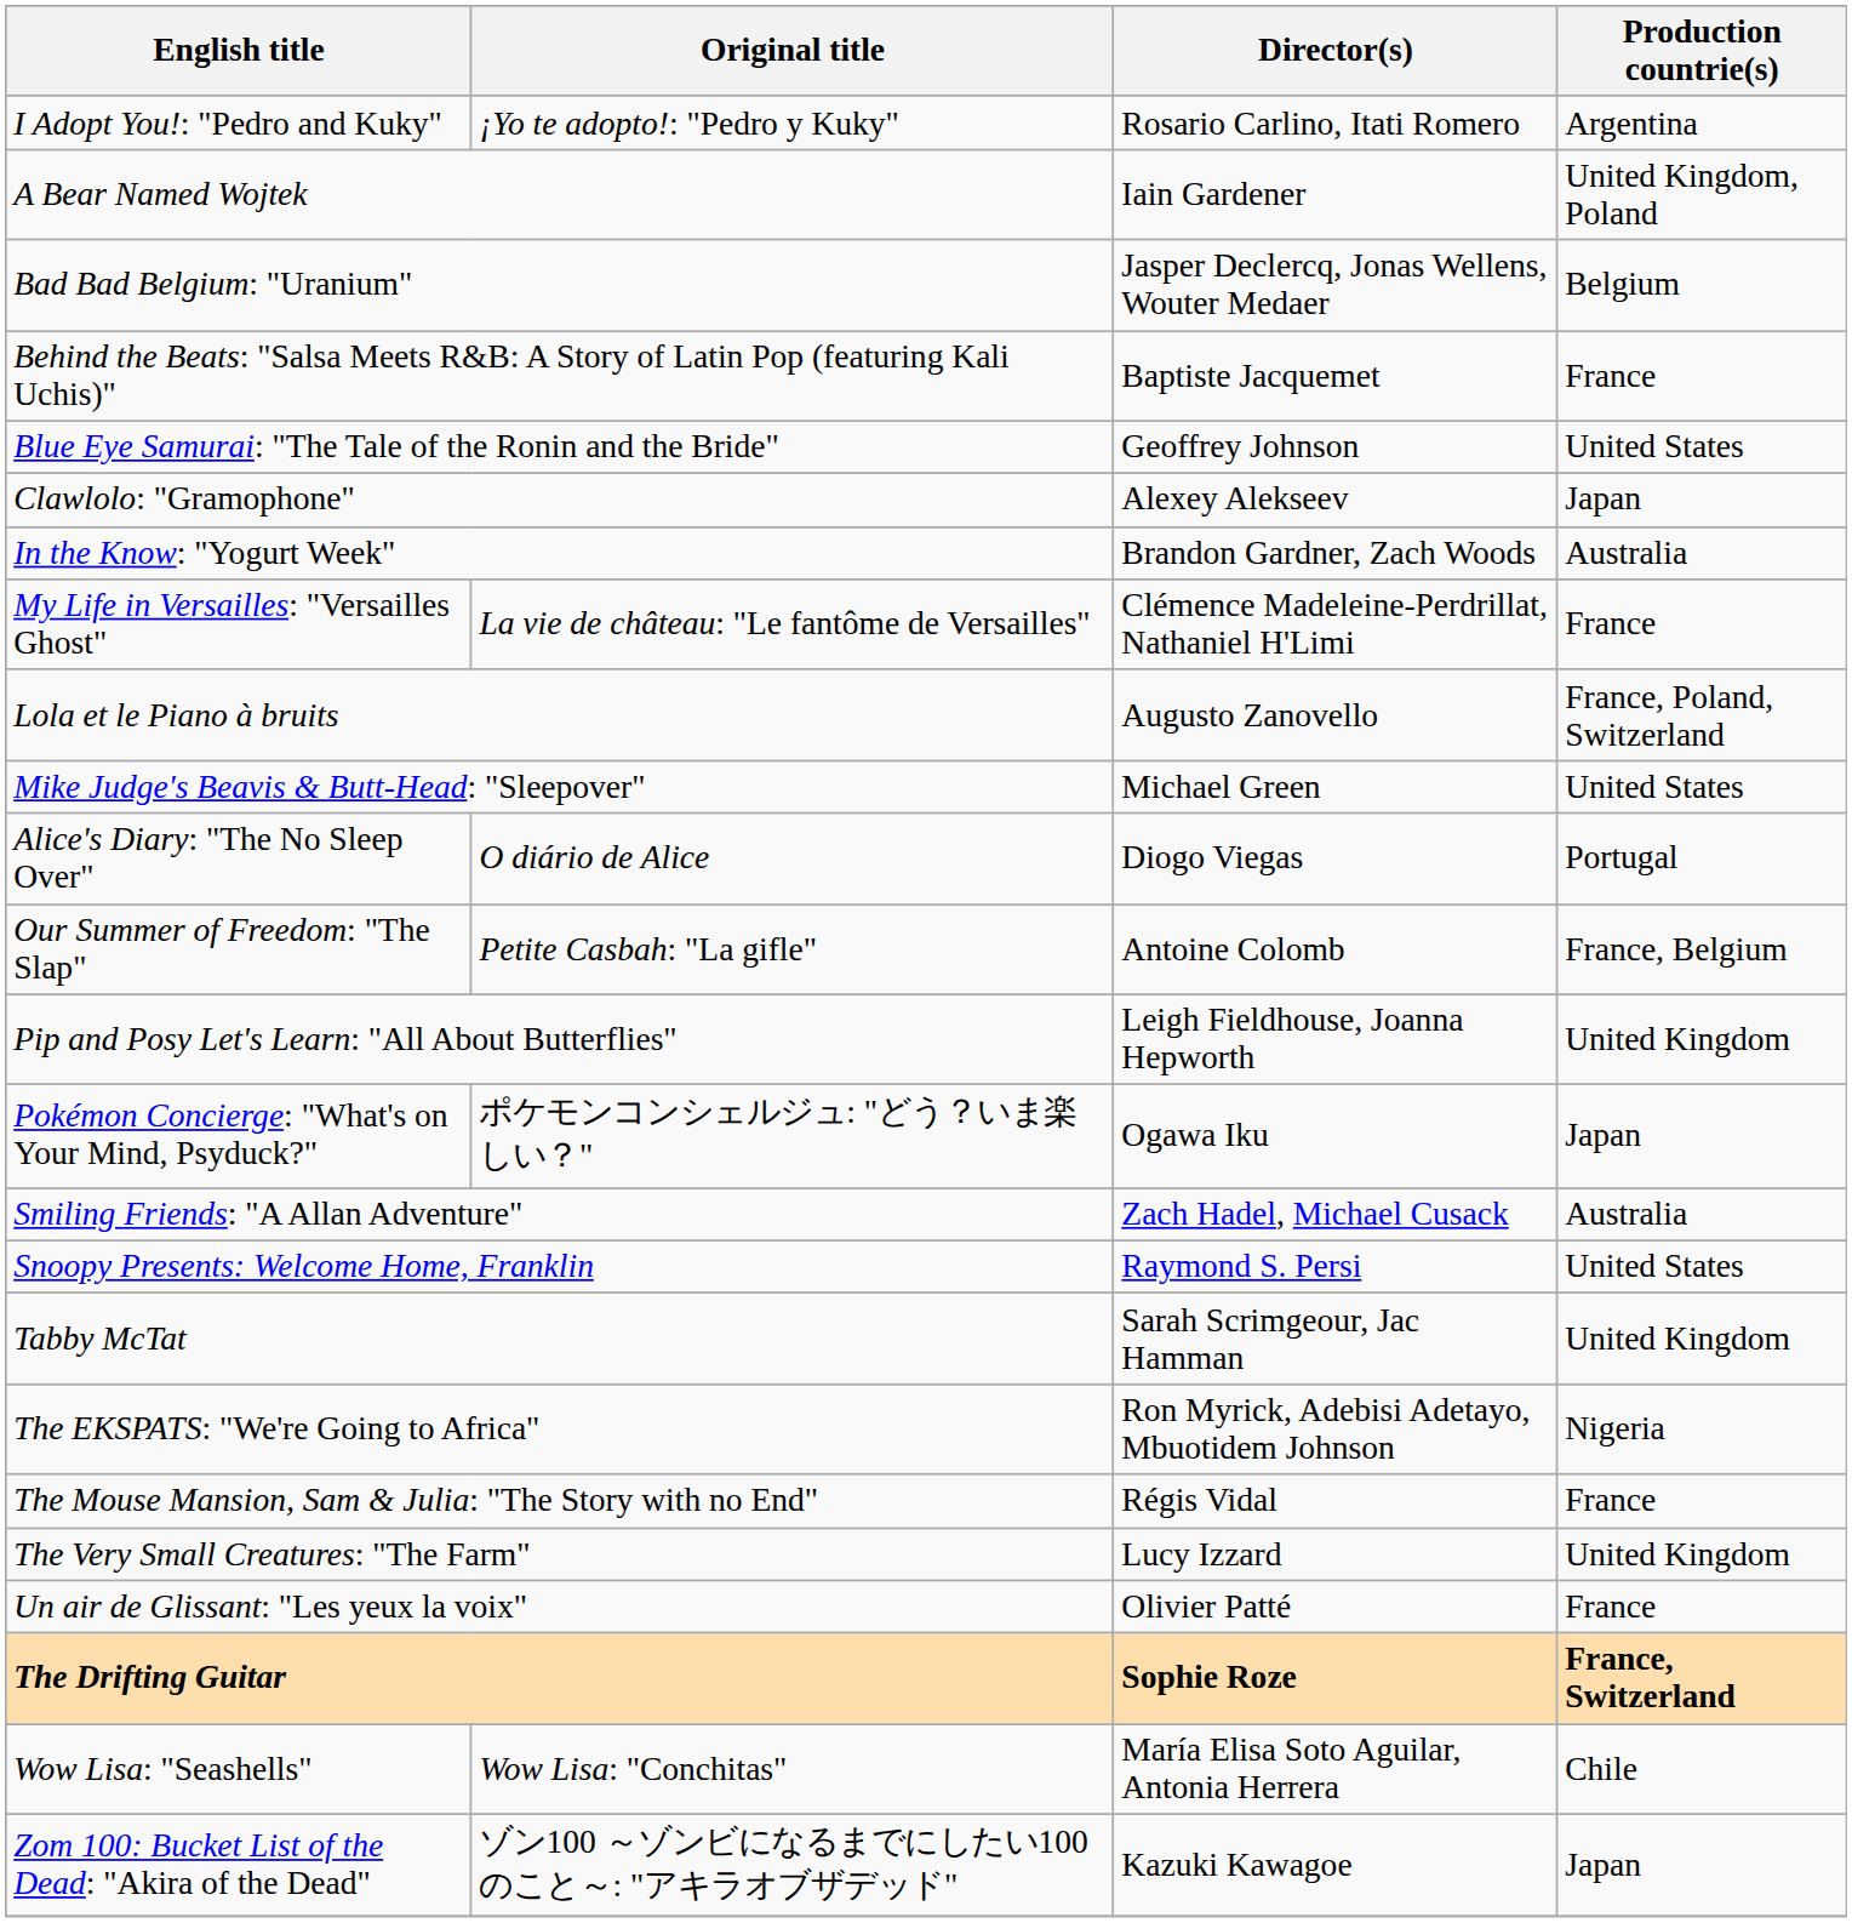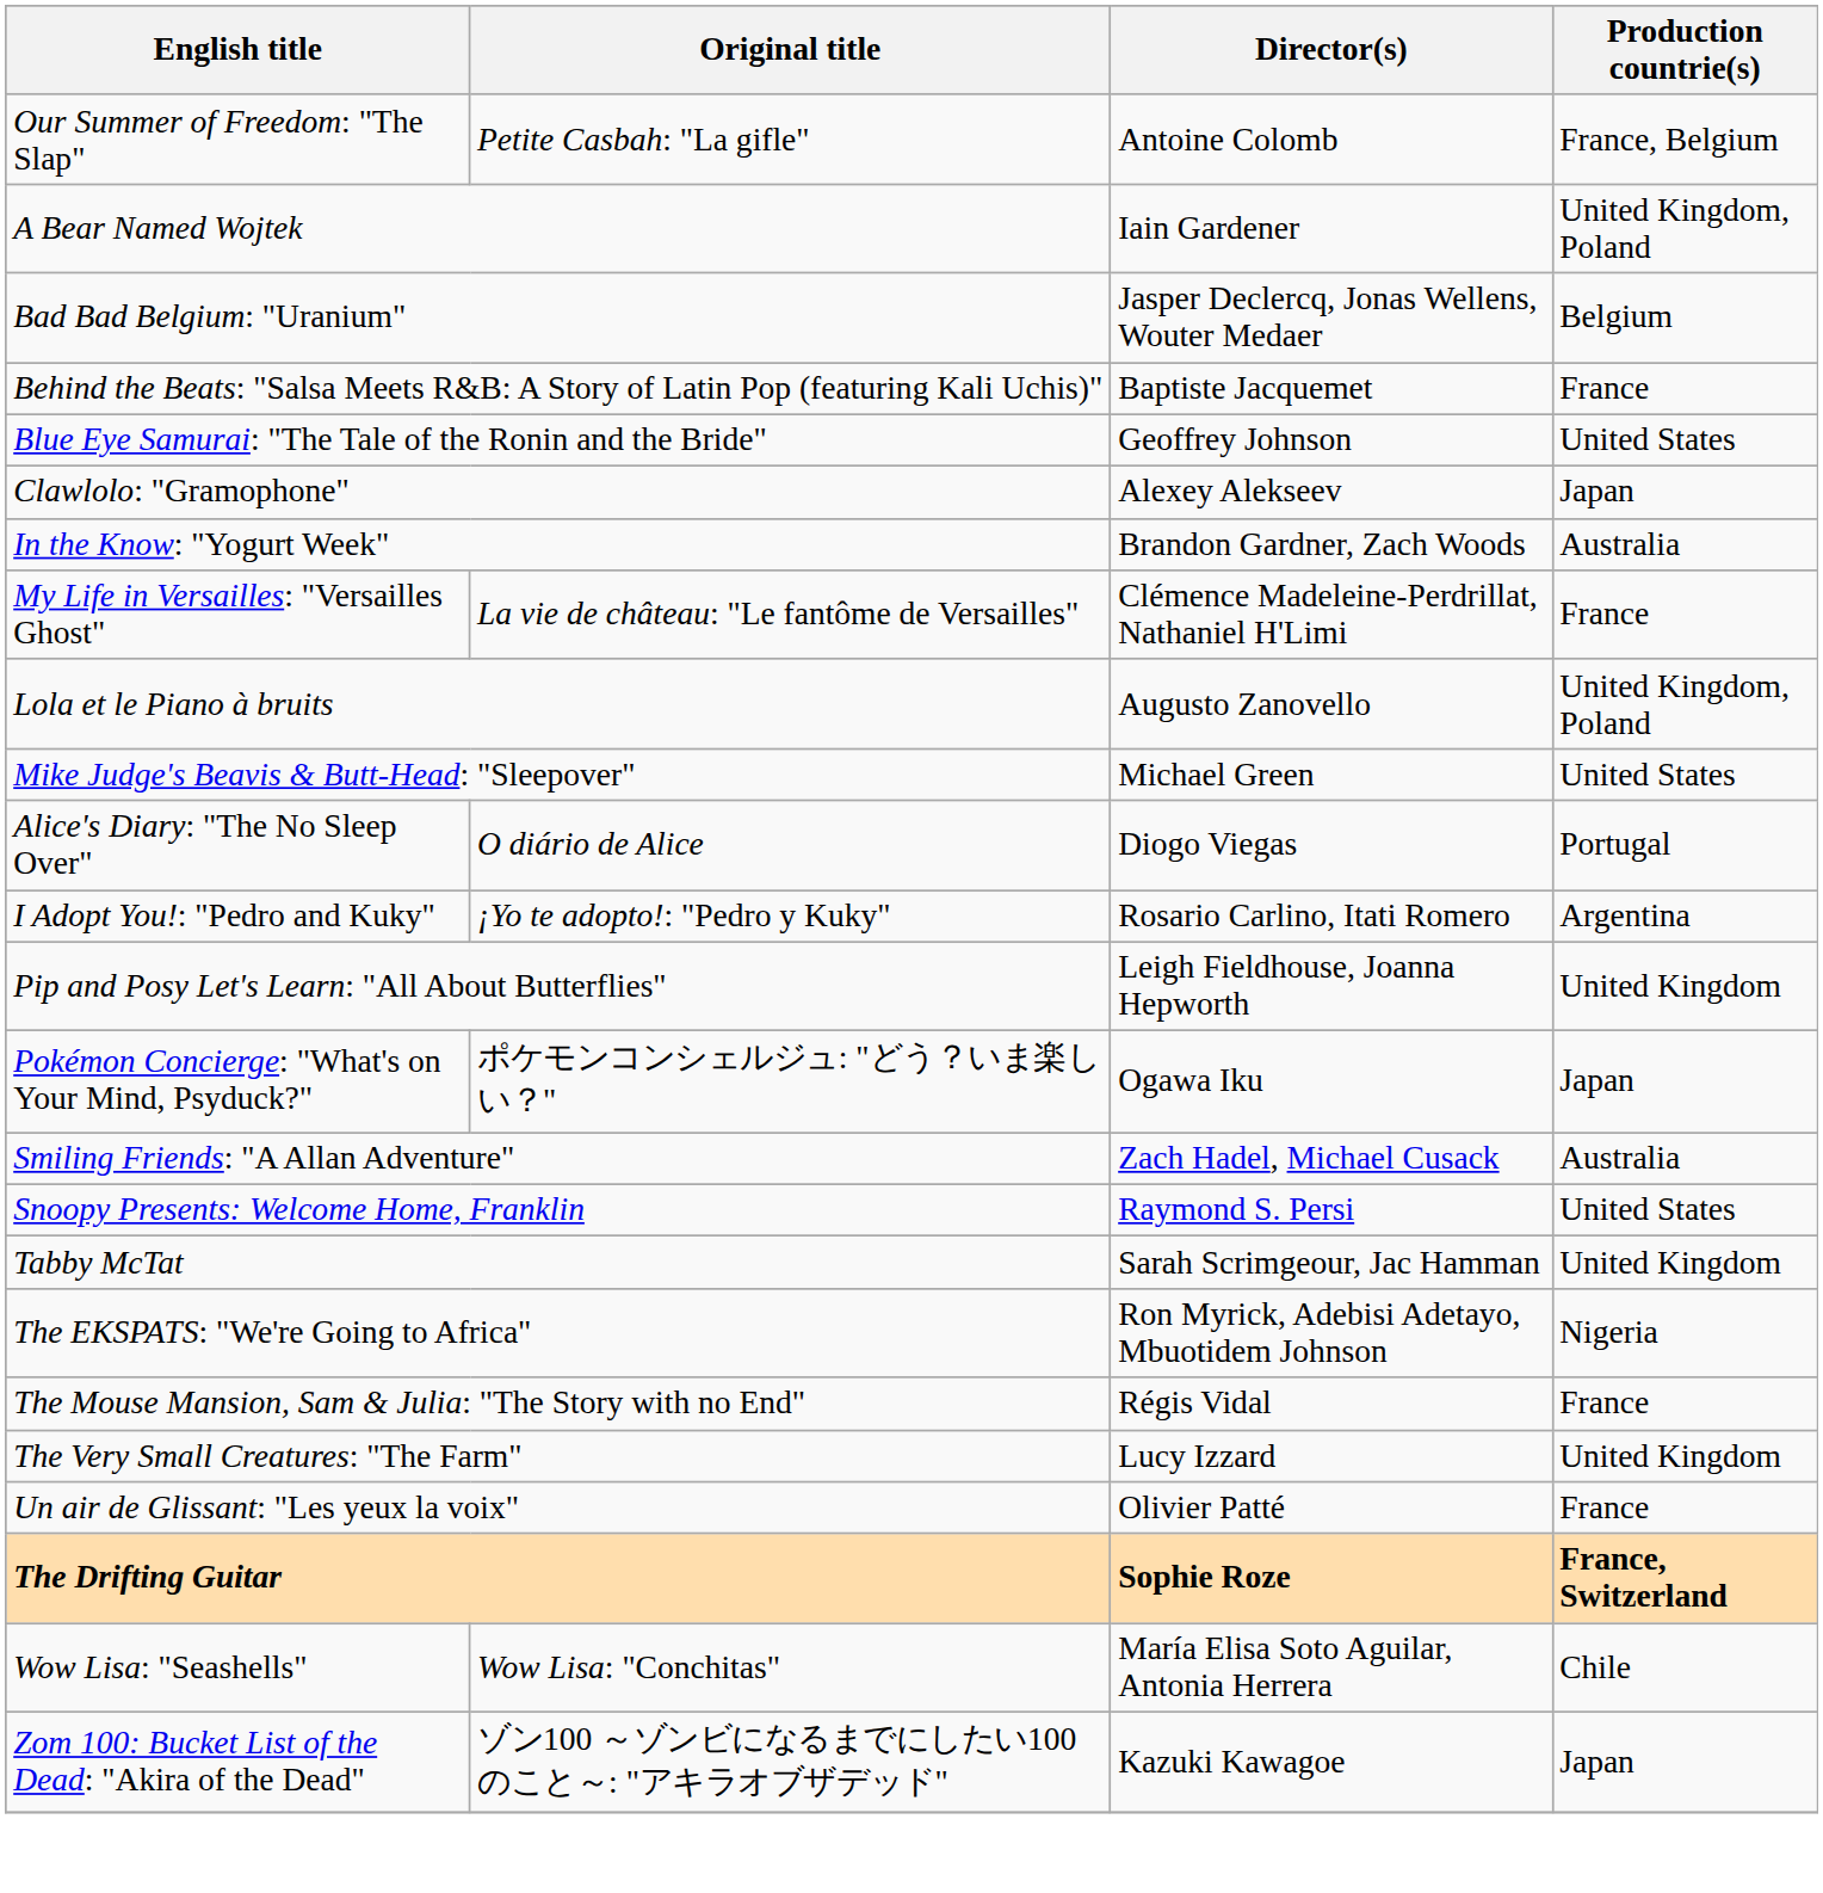rows swapped: I Adopt You!: "Pedro and Kuky" <-> Our Summer of Freedom: "The Slap"
Lola et le Piano à bruits | Production countrie(s): France, Poland, Switzerland -> United Kingdom, Poland
